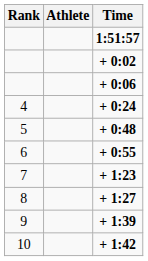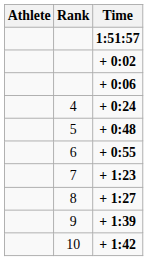columns swapped: Rank <-> Athlete
